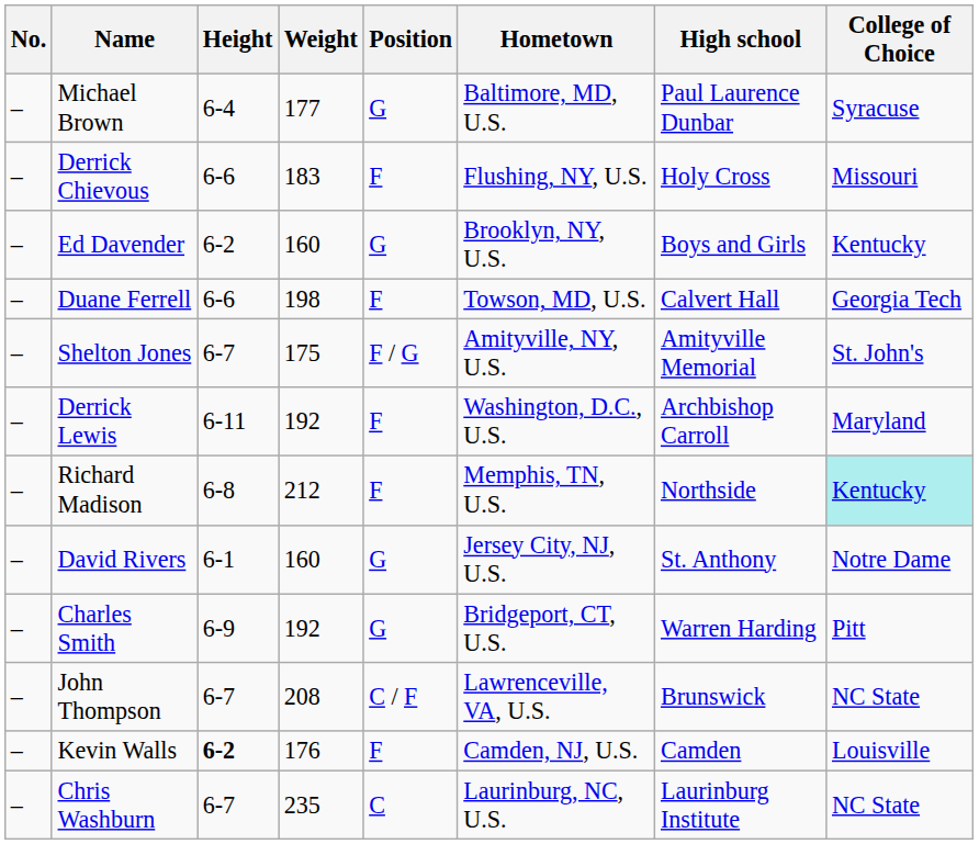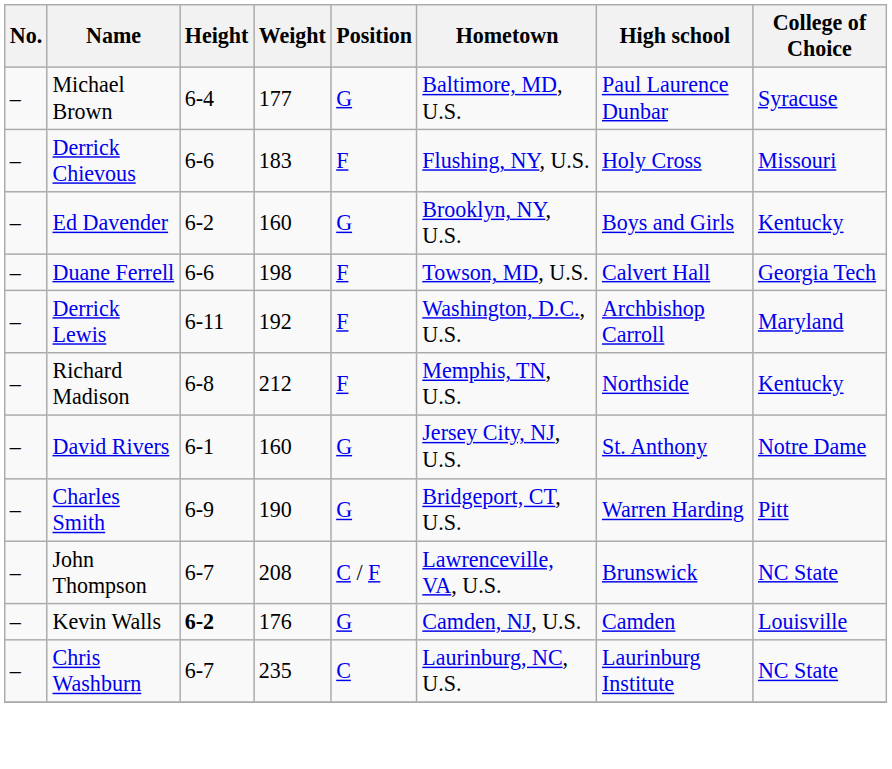- row: – | Shelton Jones | 6-7 | 175 | F / G | Amityville, NY, U.S. | Amityville Memorial | St. John's
Richard Madison | College of Choice: paleturquoise background -> no background
Charles Smith | Weight: 192 -> 190
Kevin Walls | Position: F -> G
